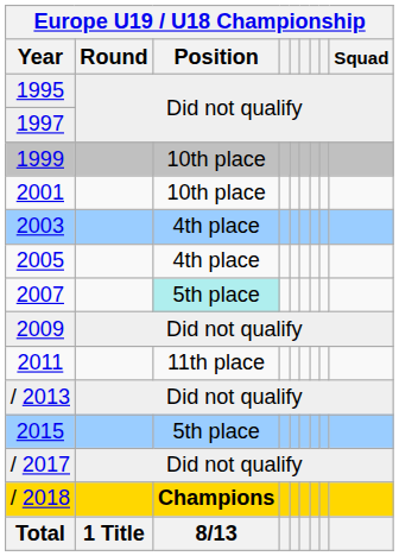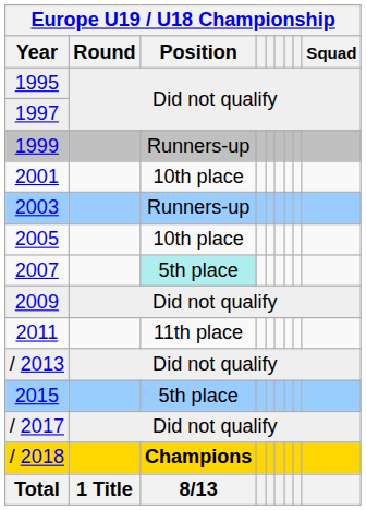1999 | Europe U19 / U18 Championship / Position: 10th place -> Runners-up
2003 | Europe U19 / U18 Championship / Position: 4th place -> Runners-up
2005 | Europe U19 / U18 Championship / Position: 4th place -> 10th place
